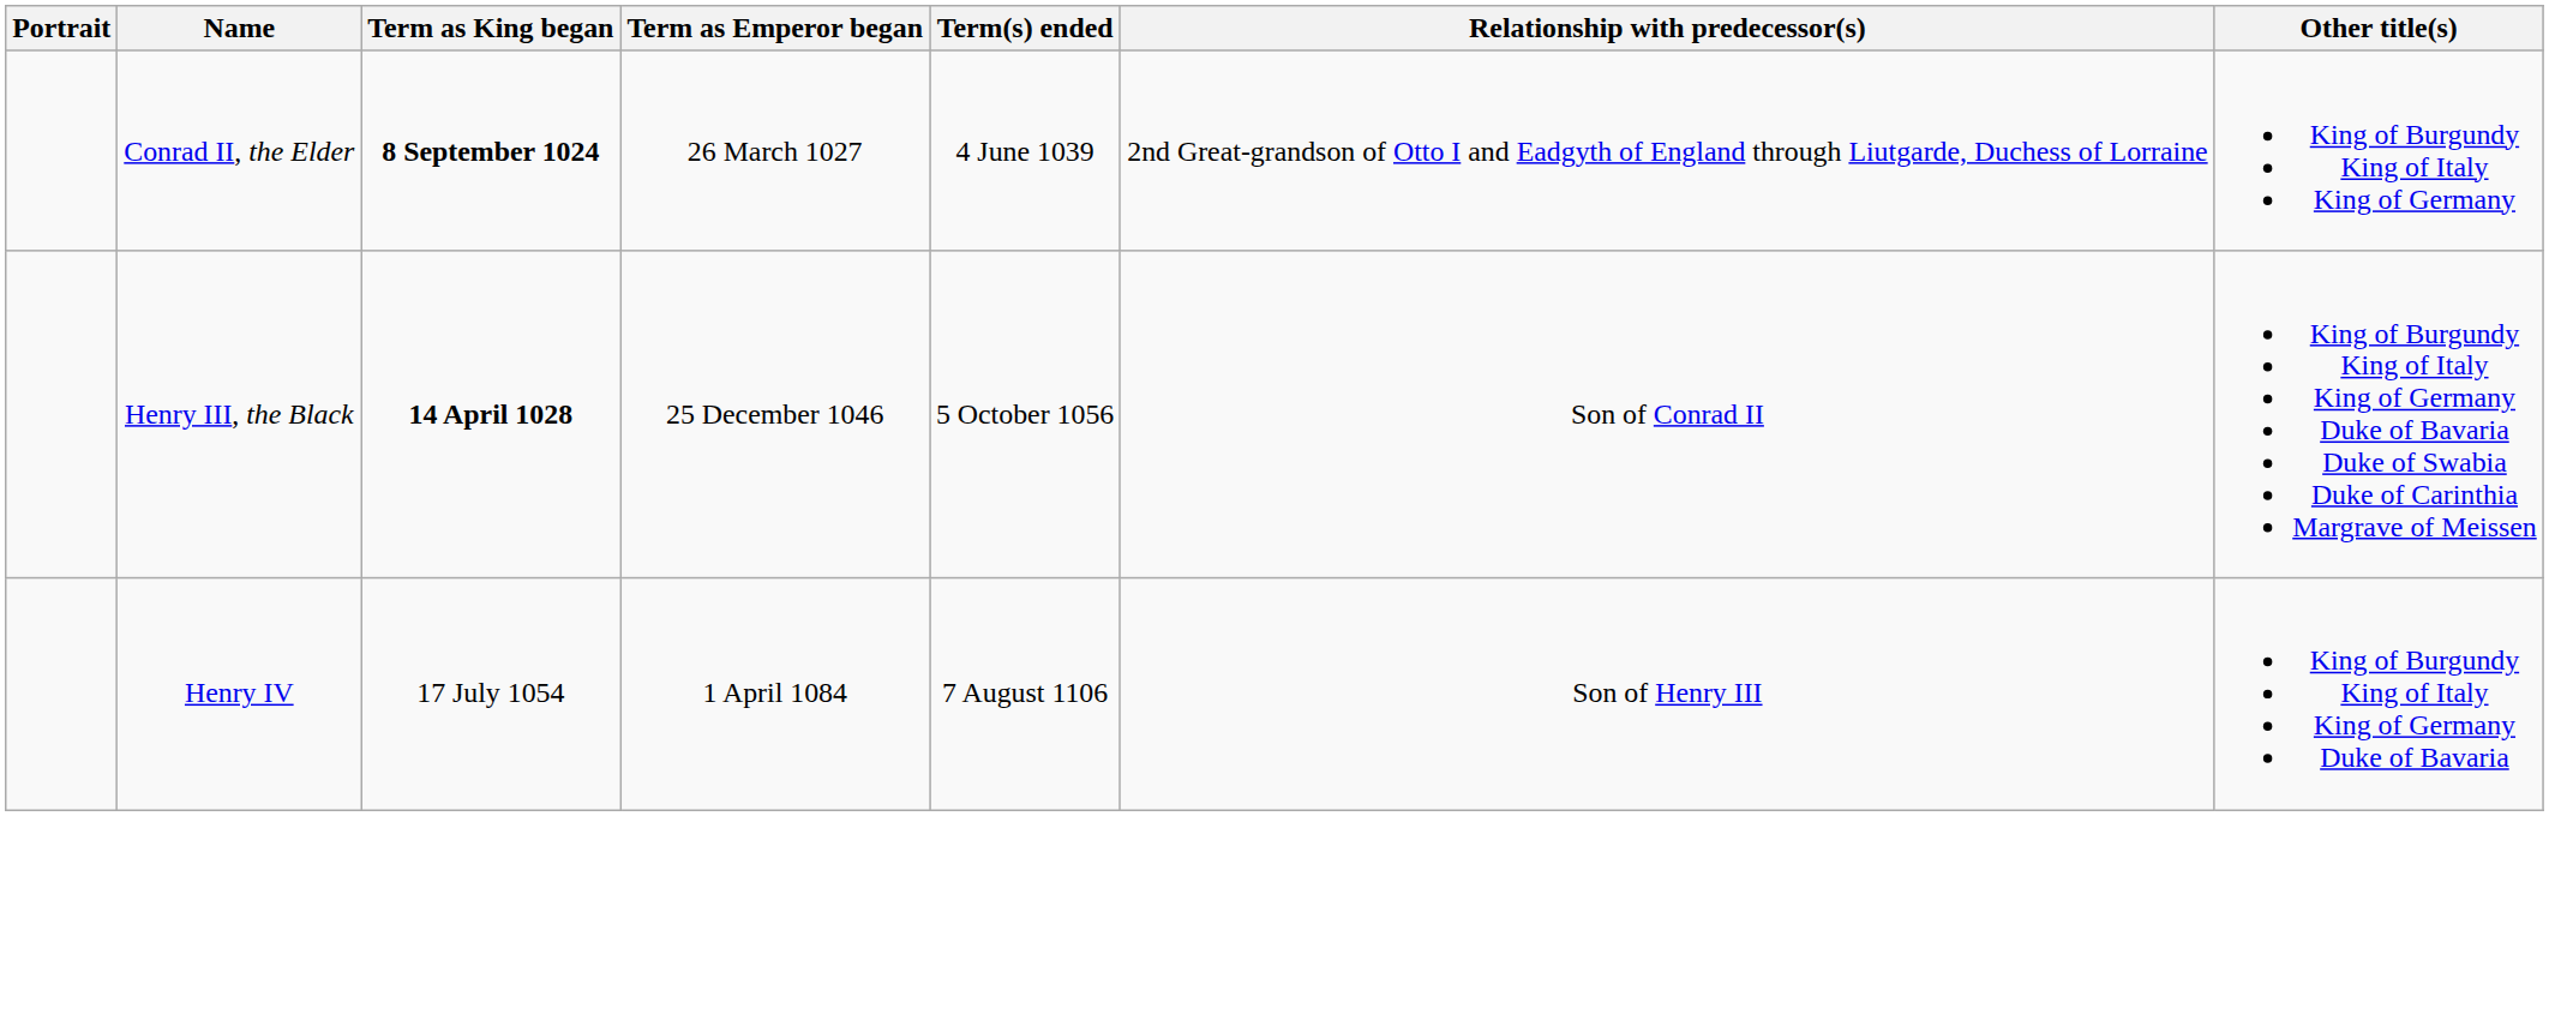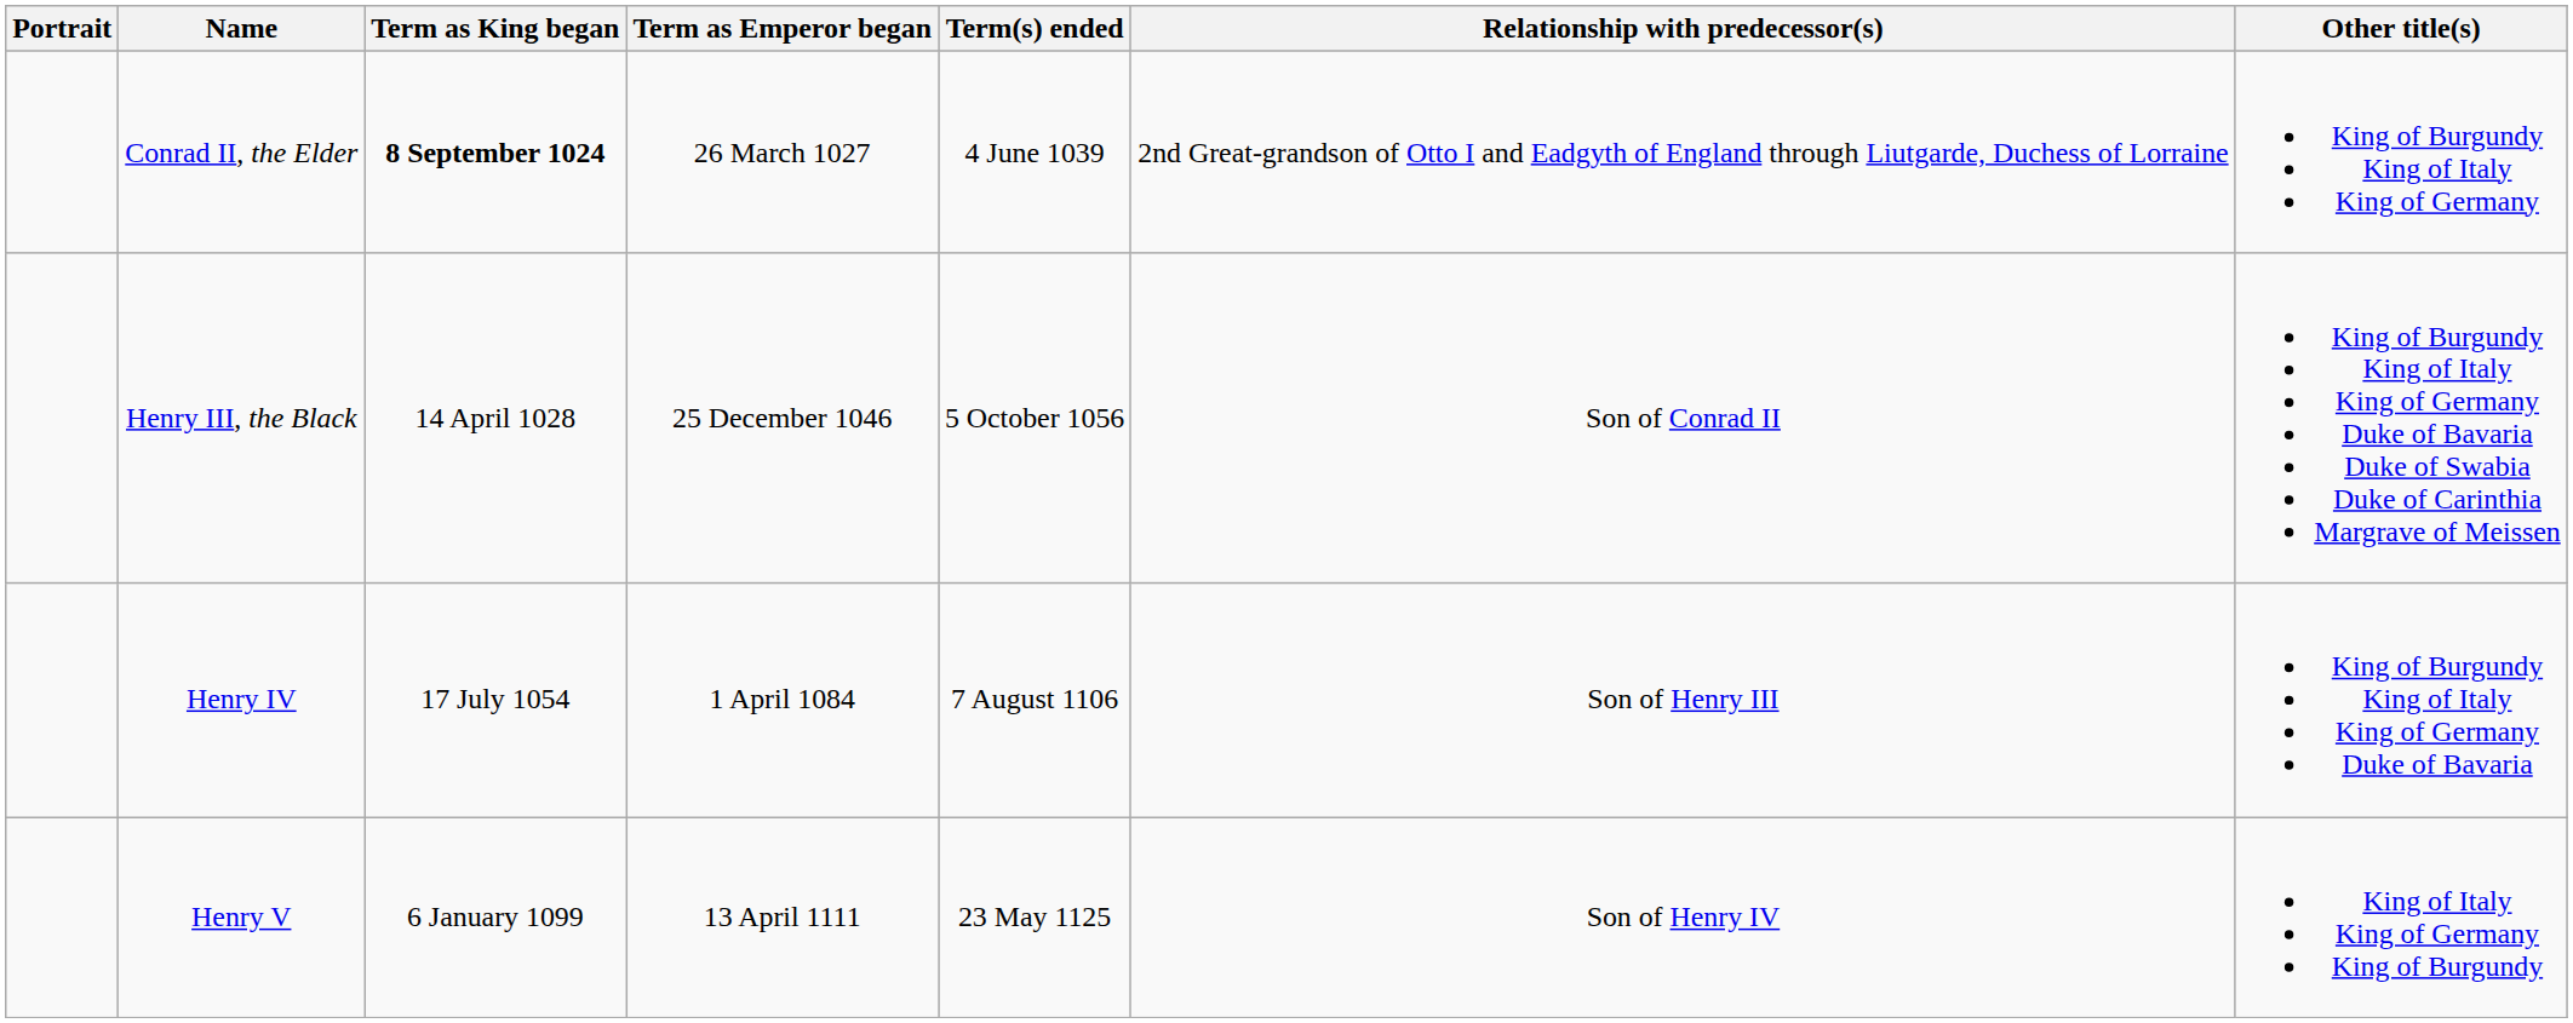Henry III, the Black | Term as King began: bold -> normal
+ row: Henry V | 6 January 1099 | 13 April 1111 | 23 May 1125 | Son of Henry IV | King of Italy King of Germany King of Burgundy
